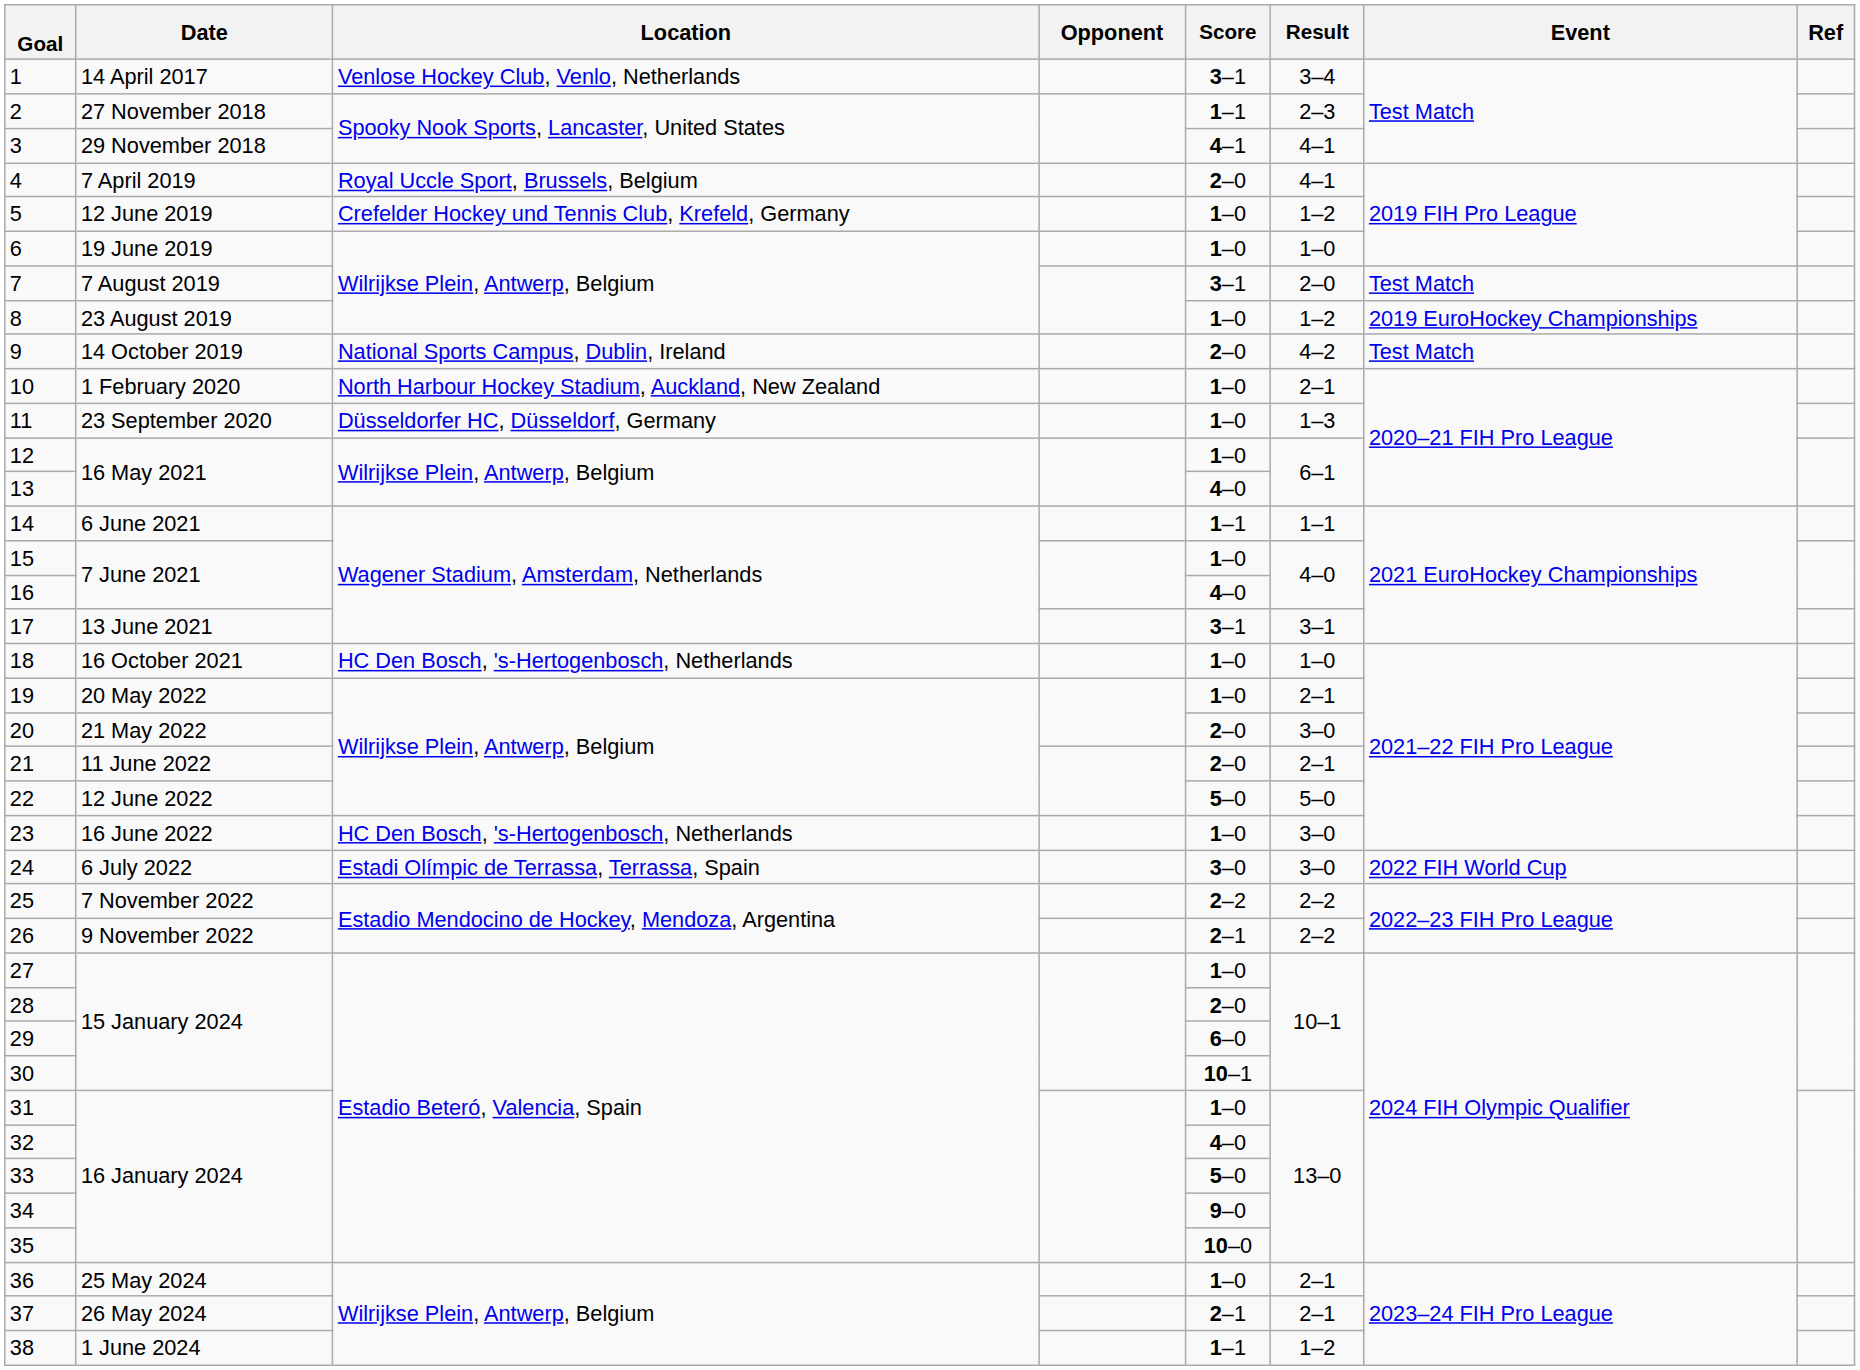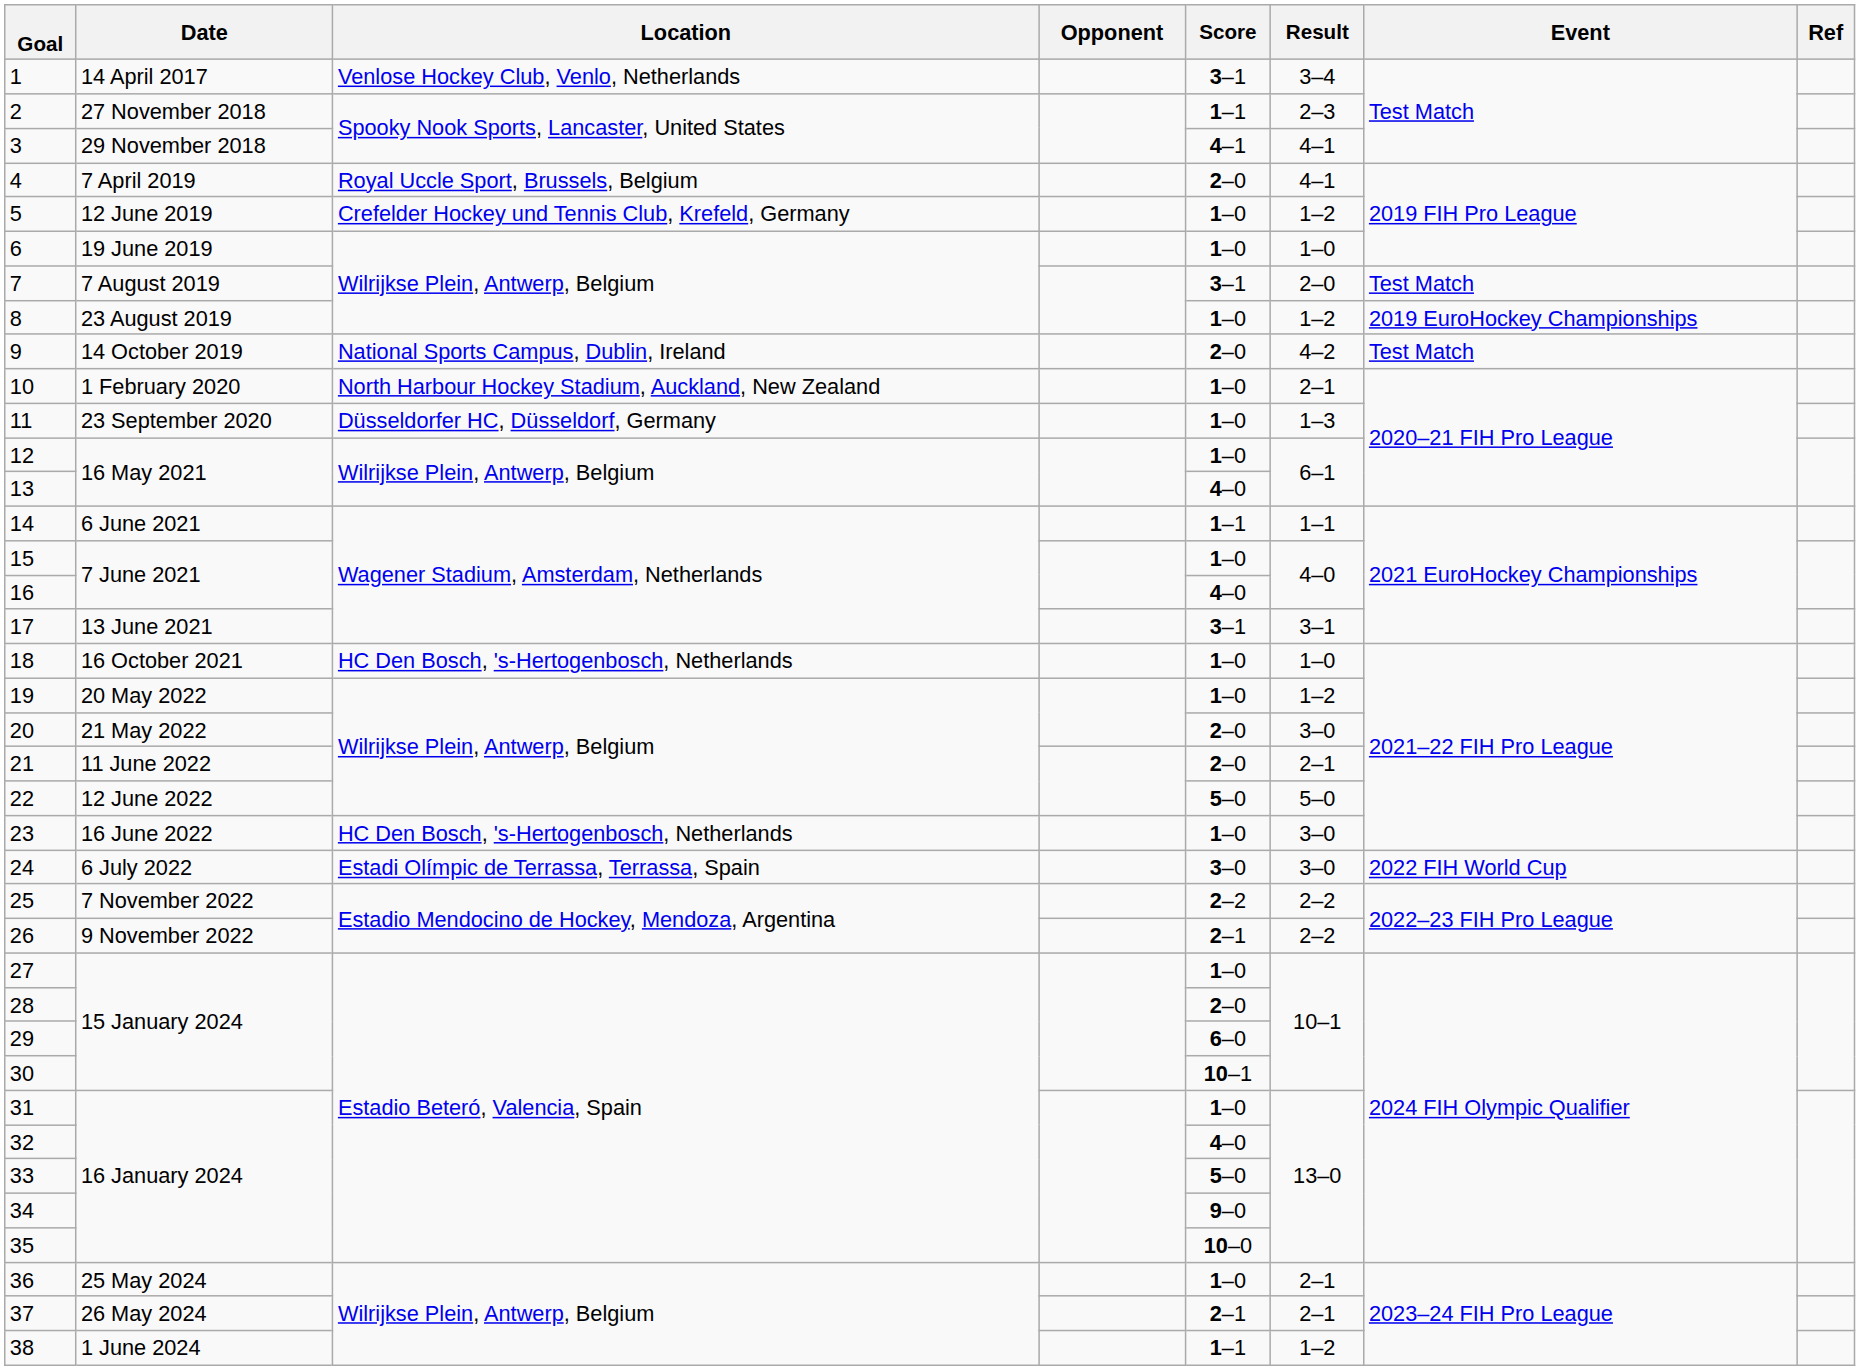19 | Result: 2–1 -> 1–2
